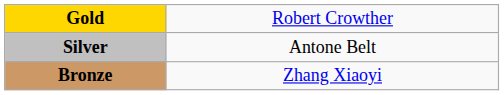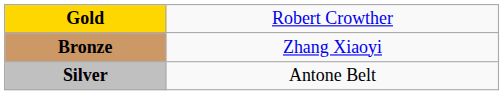rows swapped: Silver <-> Bronze
